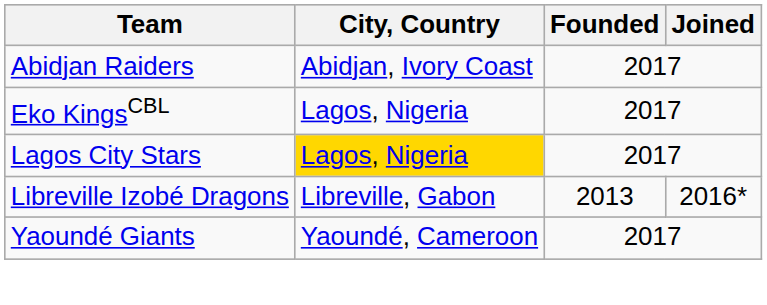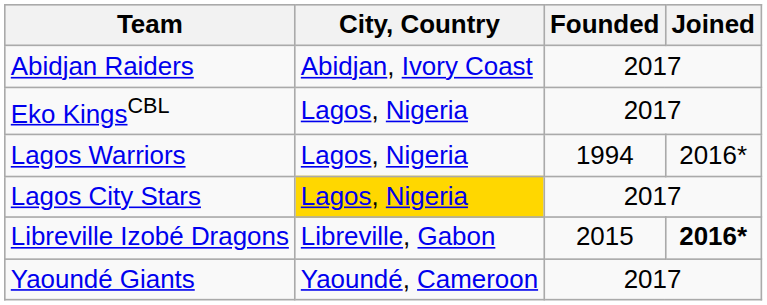+ row: Lagos Warriors | Lagos, Nigeria | 1994 | 2016*
Libreville Izobé Dragons | Founded: 2013 -> 2015
Libreville Izobé Dragons | Joined: normal -> bold
